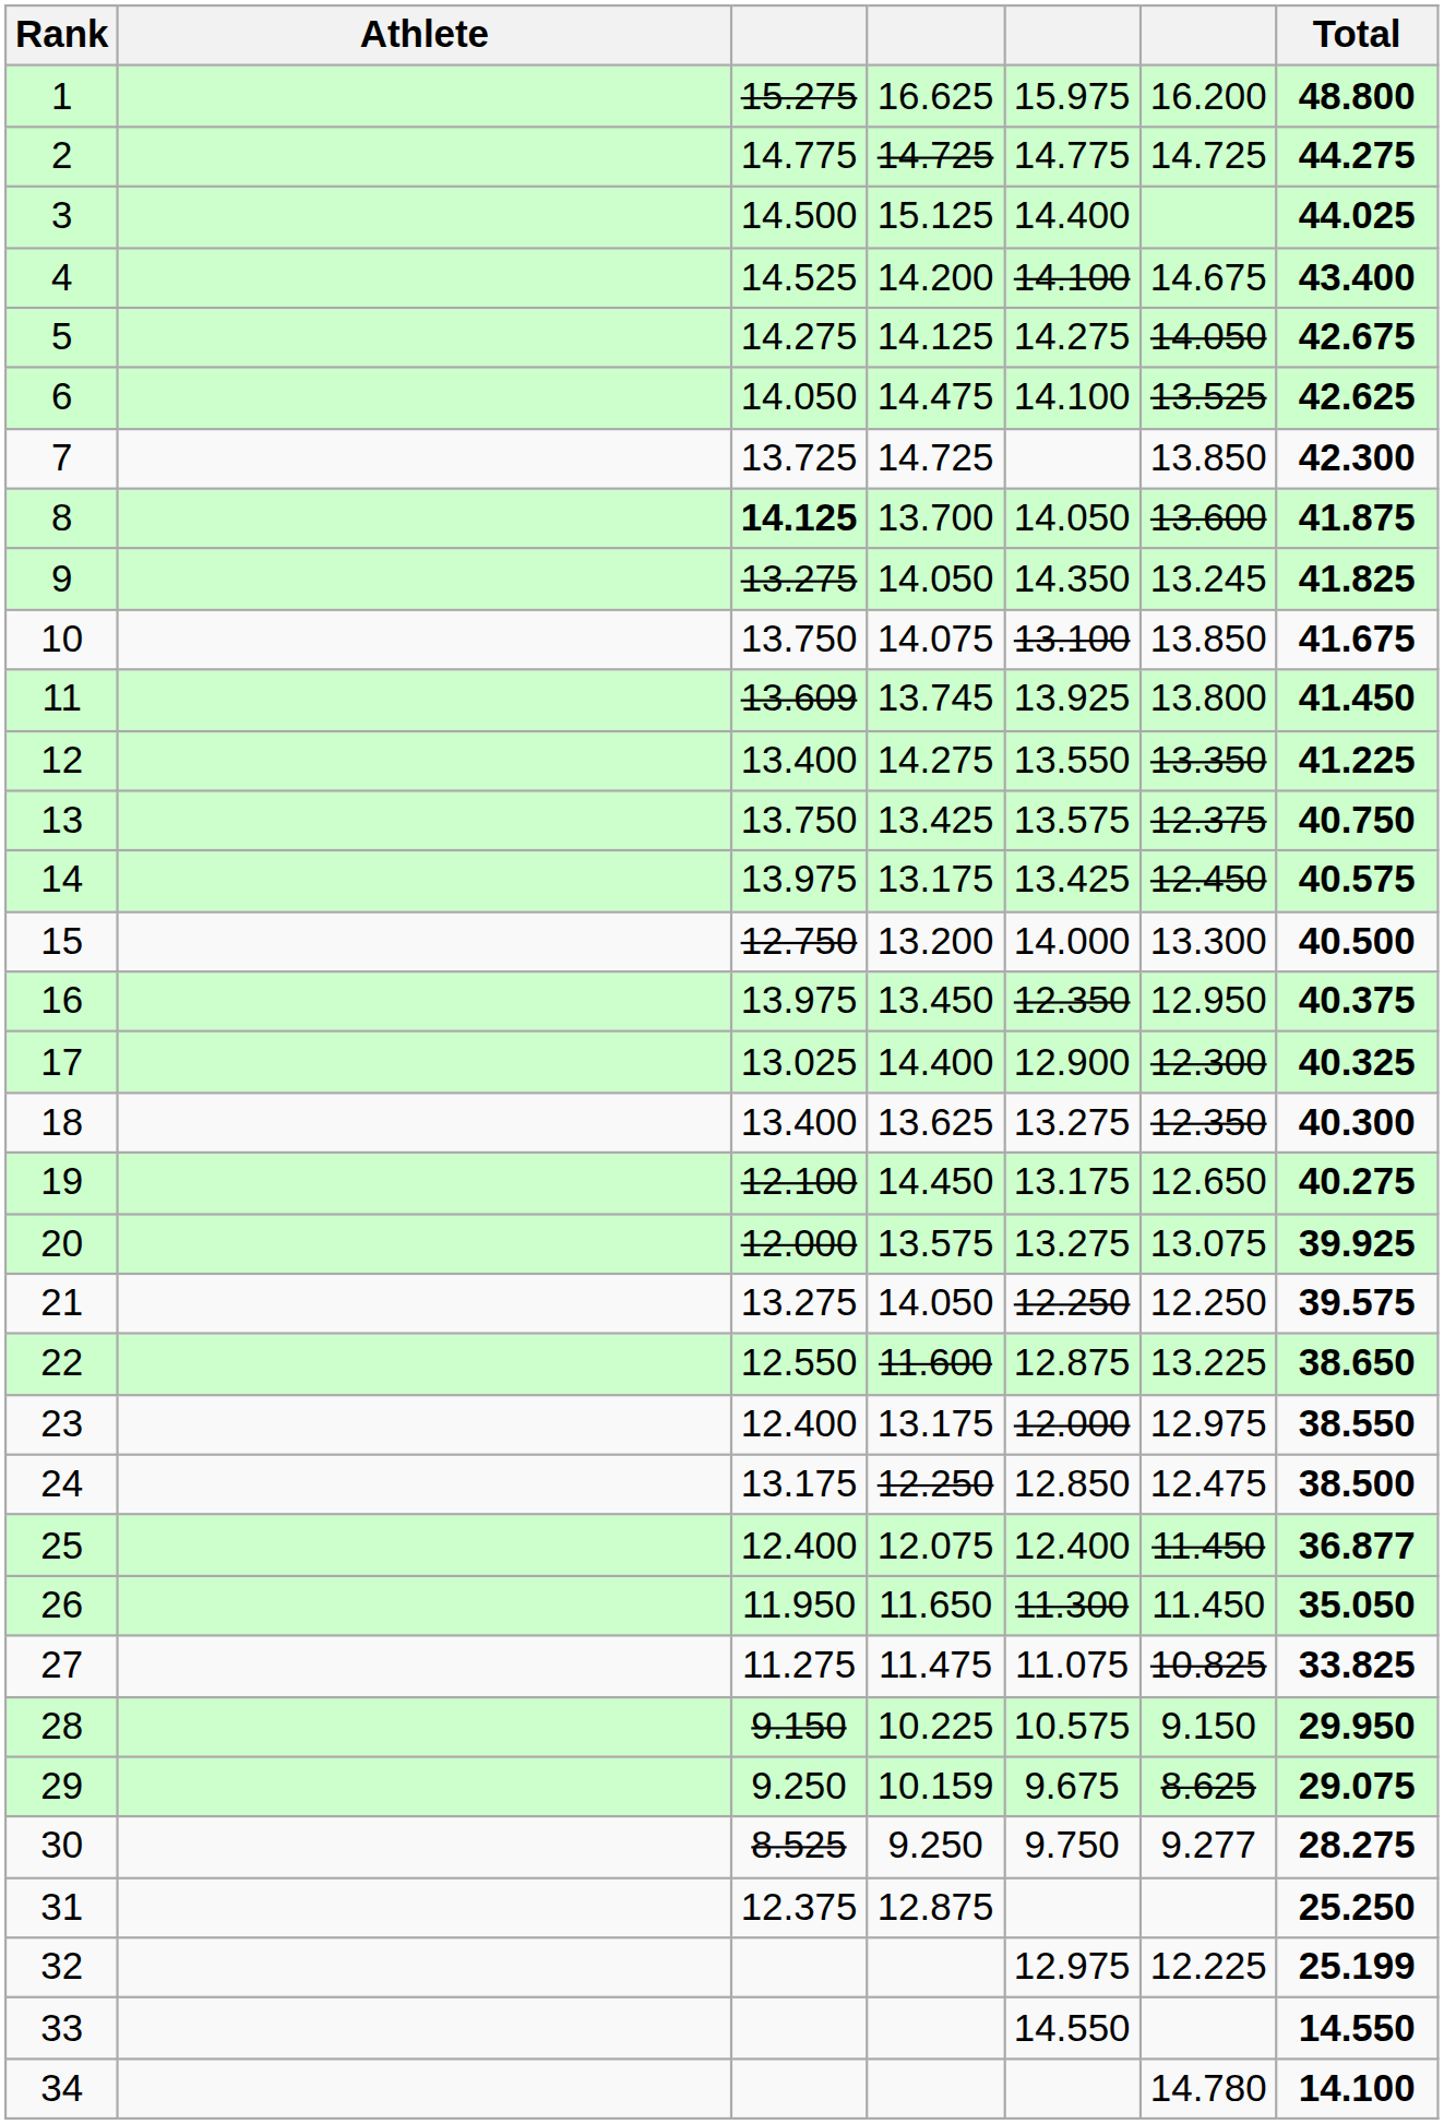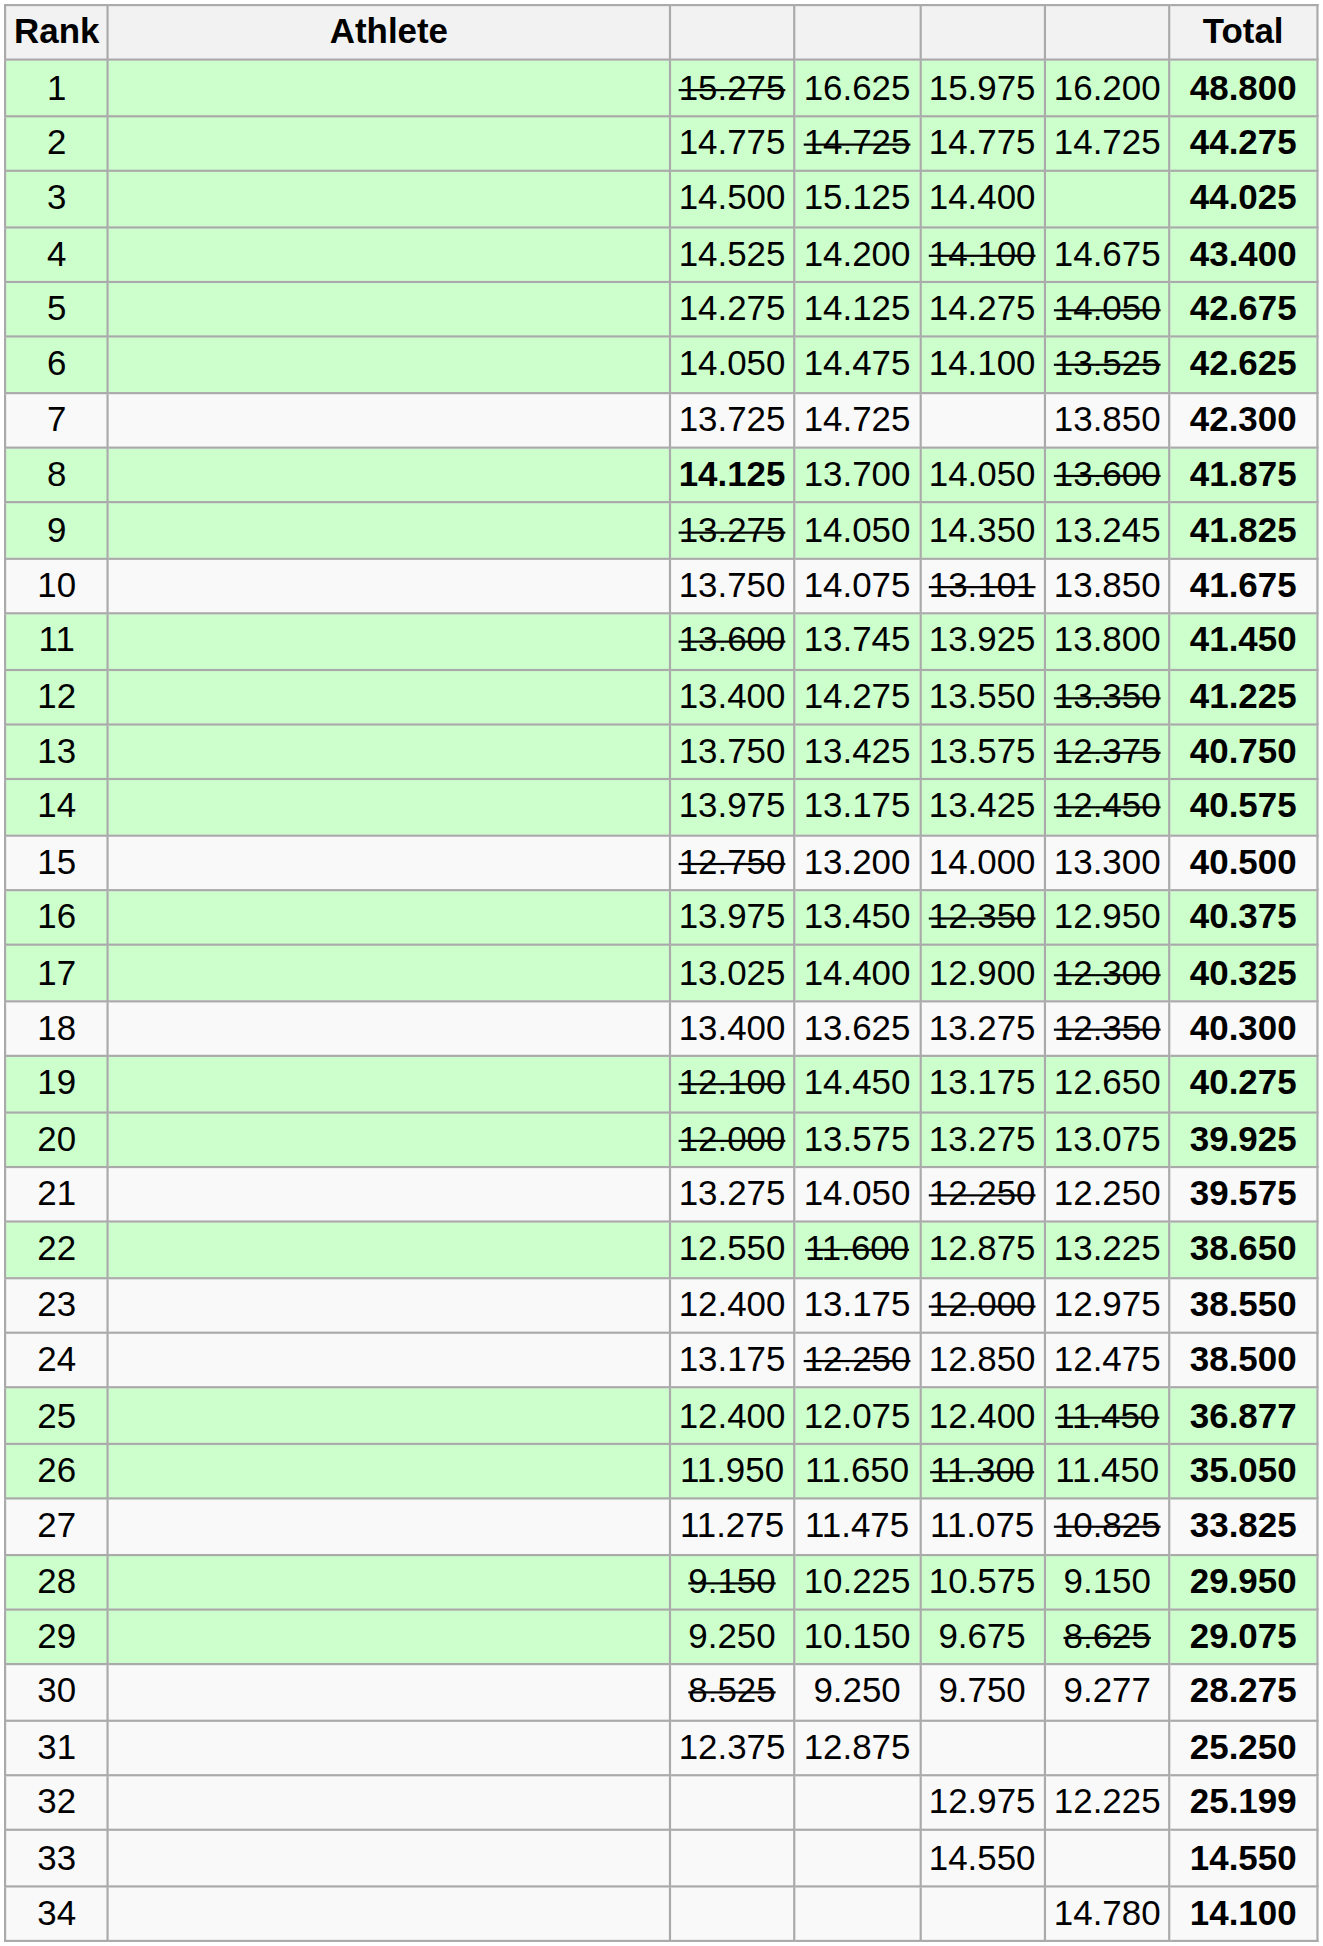10 | column 5: 13.100 -> 13.101
11 | column 3: 13.609 -> 13.600
29 | column 4: 10.159 -> 10.150
